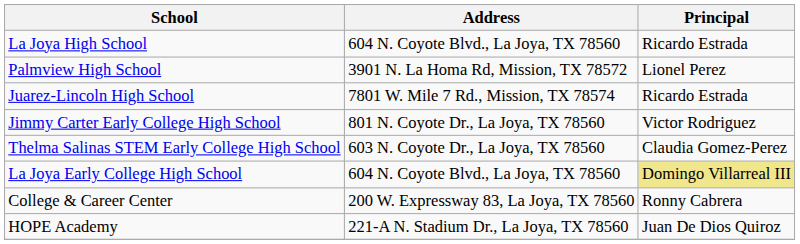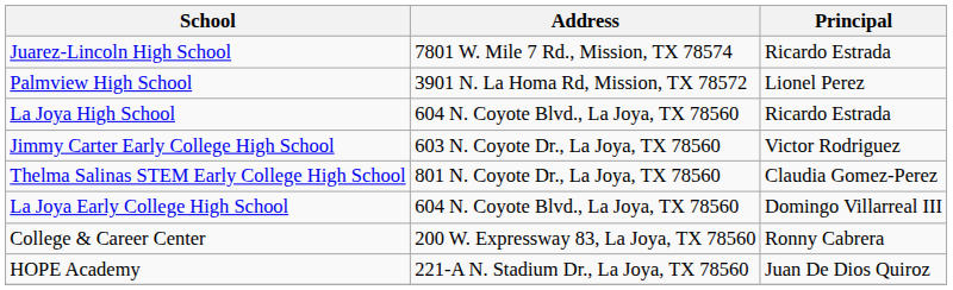rows swapped: La Joya High School <-> Juarez-Lincoln High School
Jimmy Carter Early College High School | Address: 801 N. Coyote Dr., La Joya, TX 78560 -> 603 N. Coyote Dr., La Joya, TX 78560
Thelma Salinas STEM Early College High School | Address: 603 N. Coyote Dr., La Joya, TX 78560 -> 801 N. Coyote Dr., La Joya, TX 78560
La Joya Early College High School | Principal: khaki background -> no background
